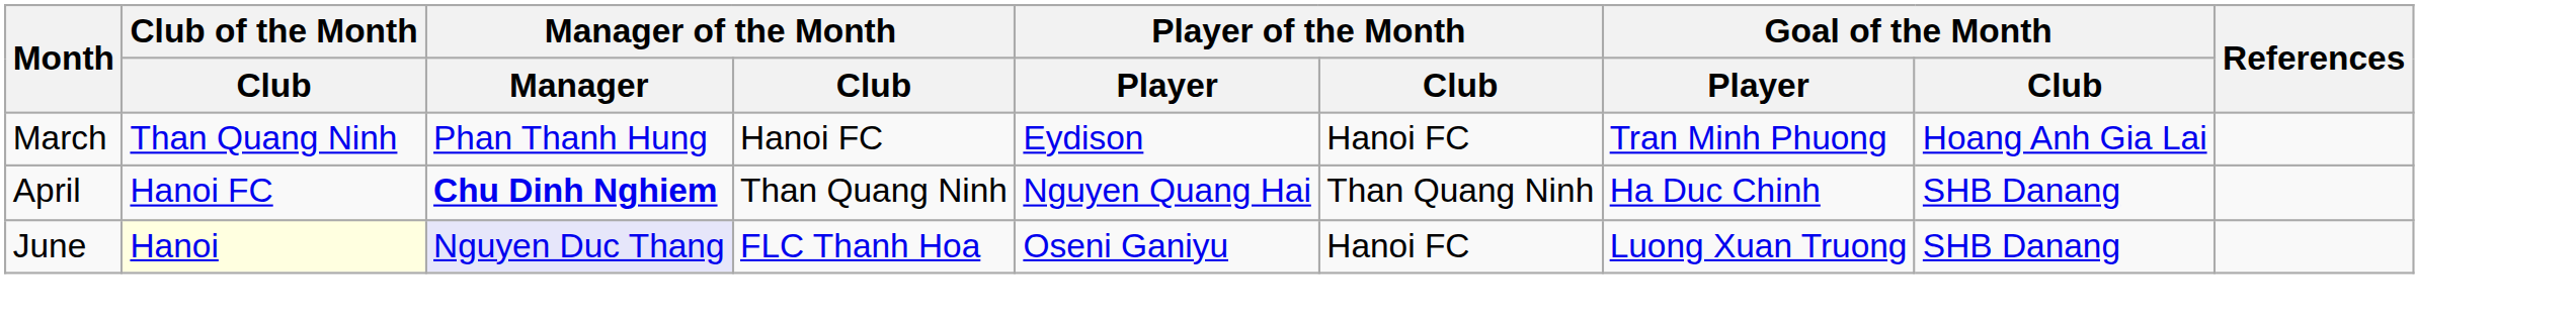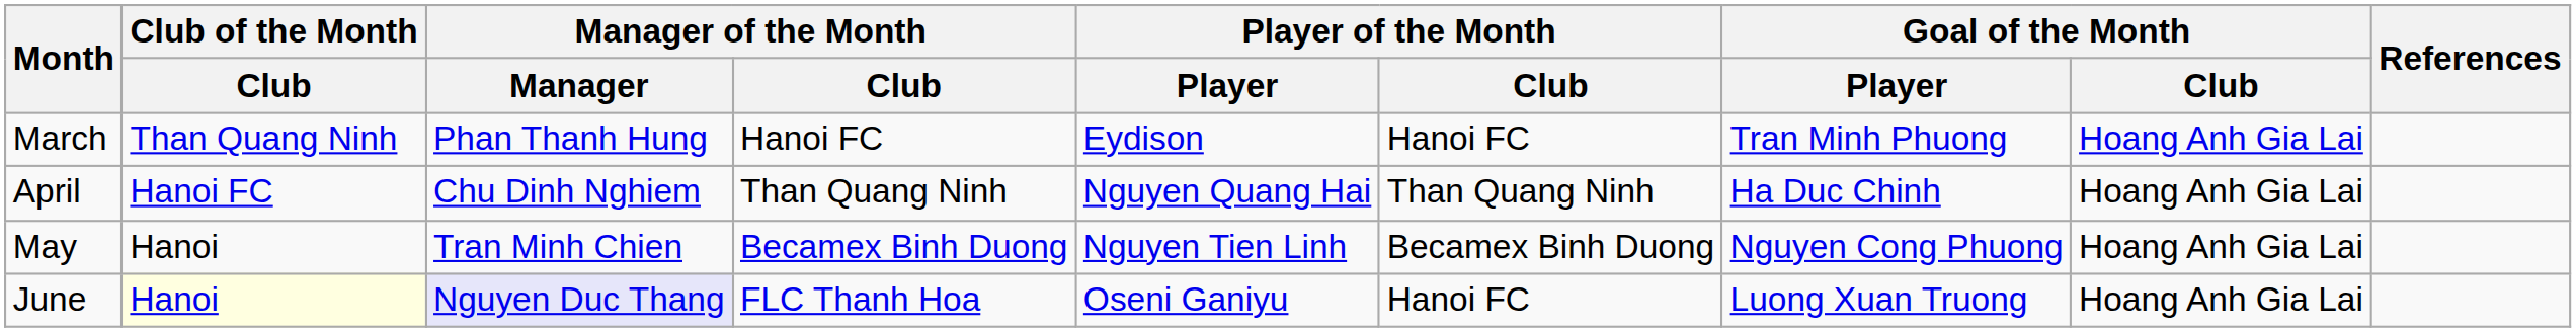April | Manager of the Month / Manager: bold -> normal
April | Goal of the Month / Club: SHB Danang -> Hoang Anh Gia Lai
+ row: May | Hanoi | Tran Minh Chien | Becamex Binh Duong | Nguyen Tien Linh | Becamex Binh Duong | Nguyen Cong Phuong | Hoang Anh Gia Lai
June | Goal of the Month / Club: SHB Danang -> Hoang Anh Gia Lai
